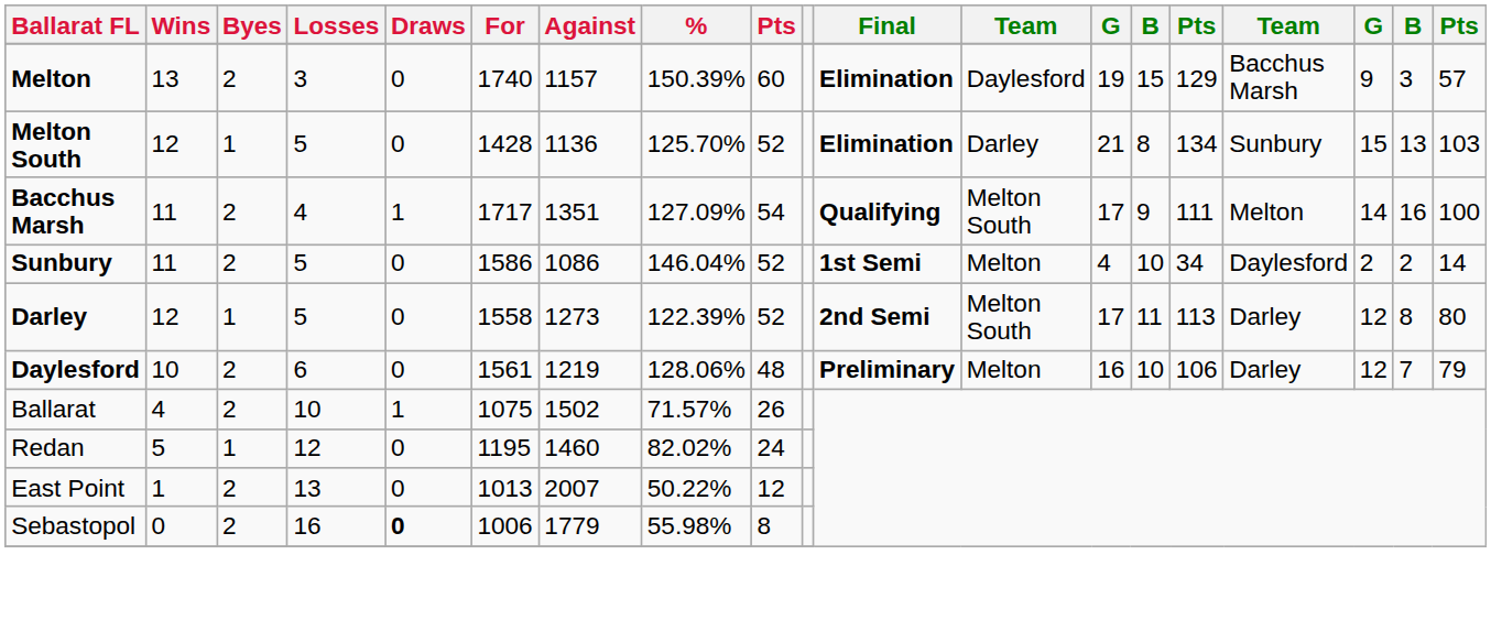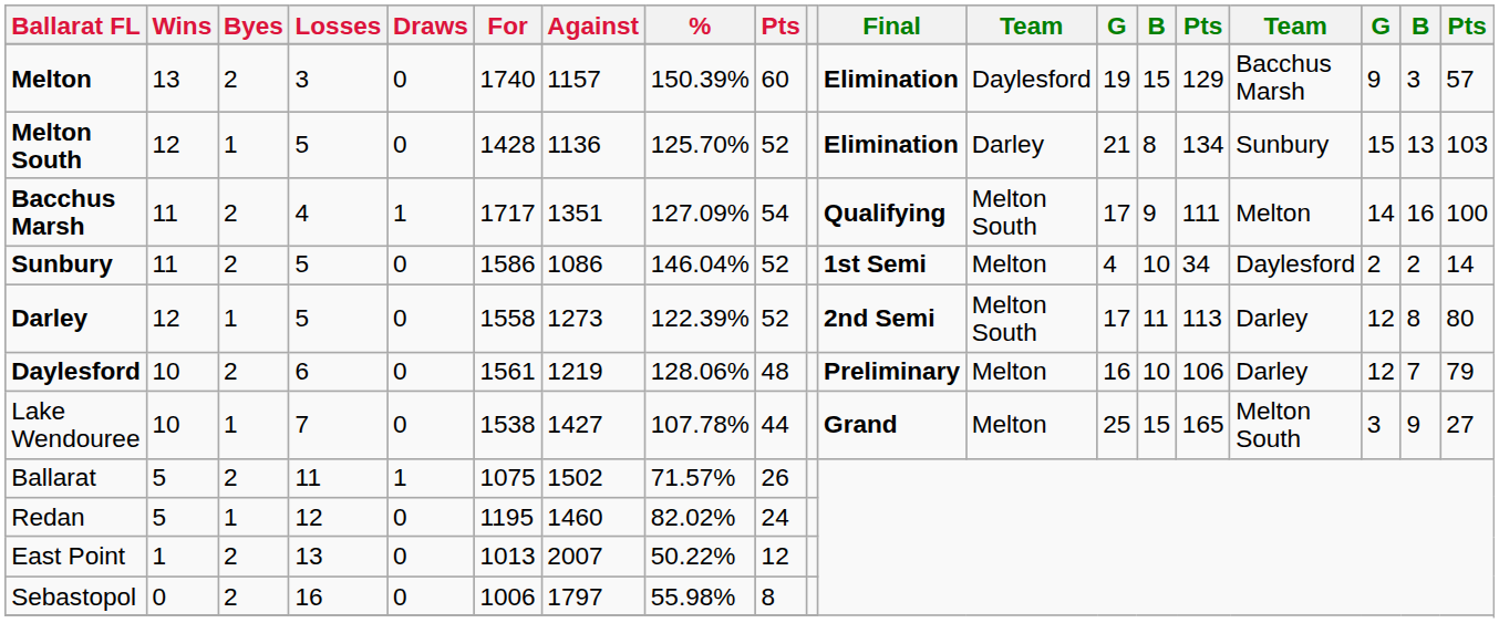+ row: Lake Wendouree | 10 | 1 | 7 | 0 | 1538 | 1427 | 107.78% | 44 | Grand | Melton | 25 | 15 | 165 | Melton South | 3 | 9 | 27
Ballarat | Wins: 4 -> 5
Ballarat | Losses: 10 -> 11
Sebastopol | Draws: bold -> normal
Sebastopol | Against: 1779 -> 1797
